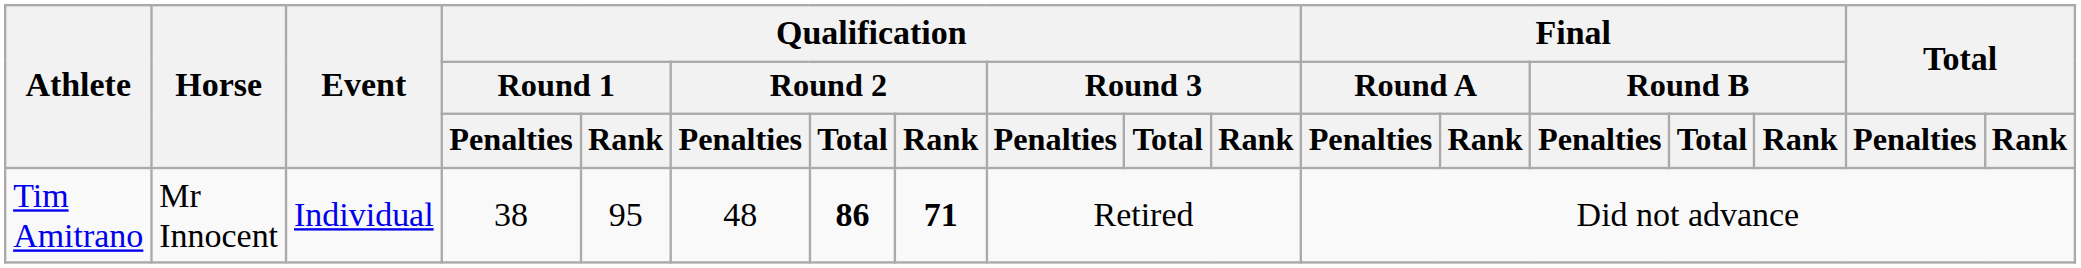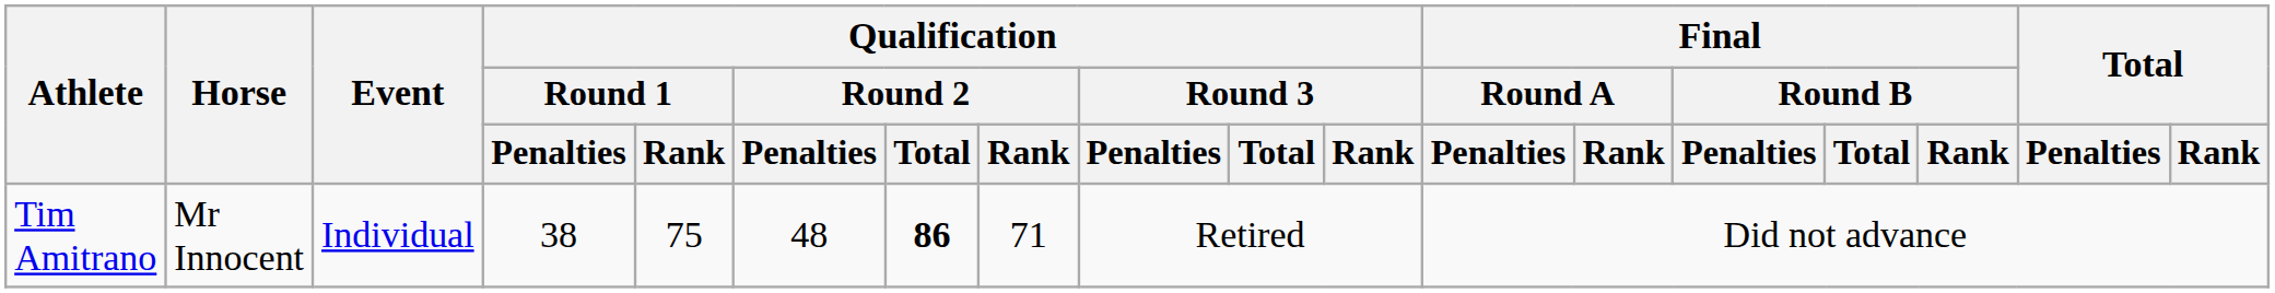Tim Amitrano | Qualification / Round 1 / Rank: 95 -> 75
Tim Amitrano | Qualification / Round 2 / Rank: bold -> normal
